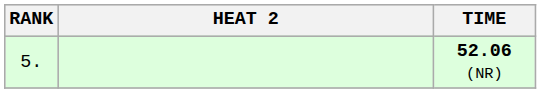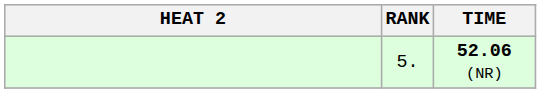columns swapped: RANK <-> HEAT 2
